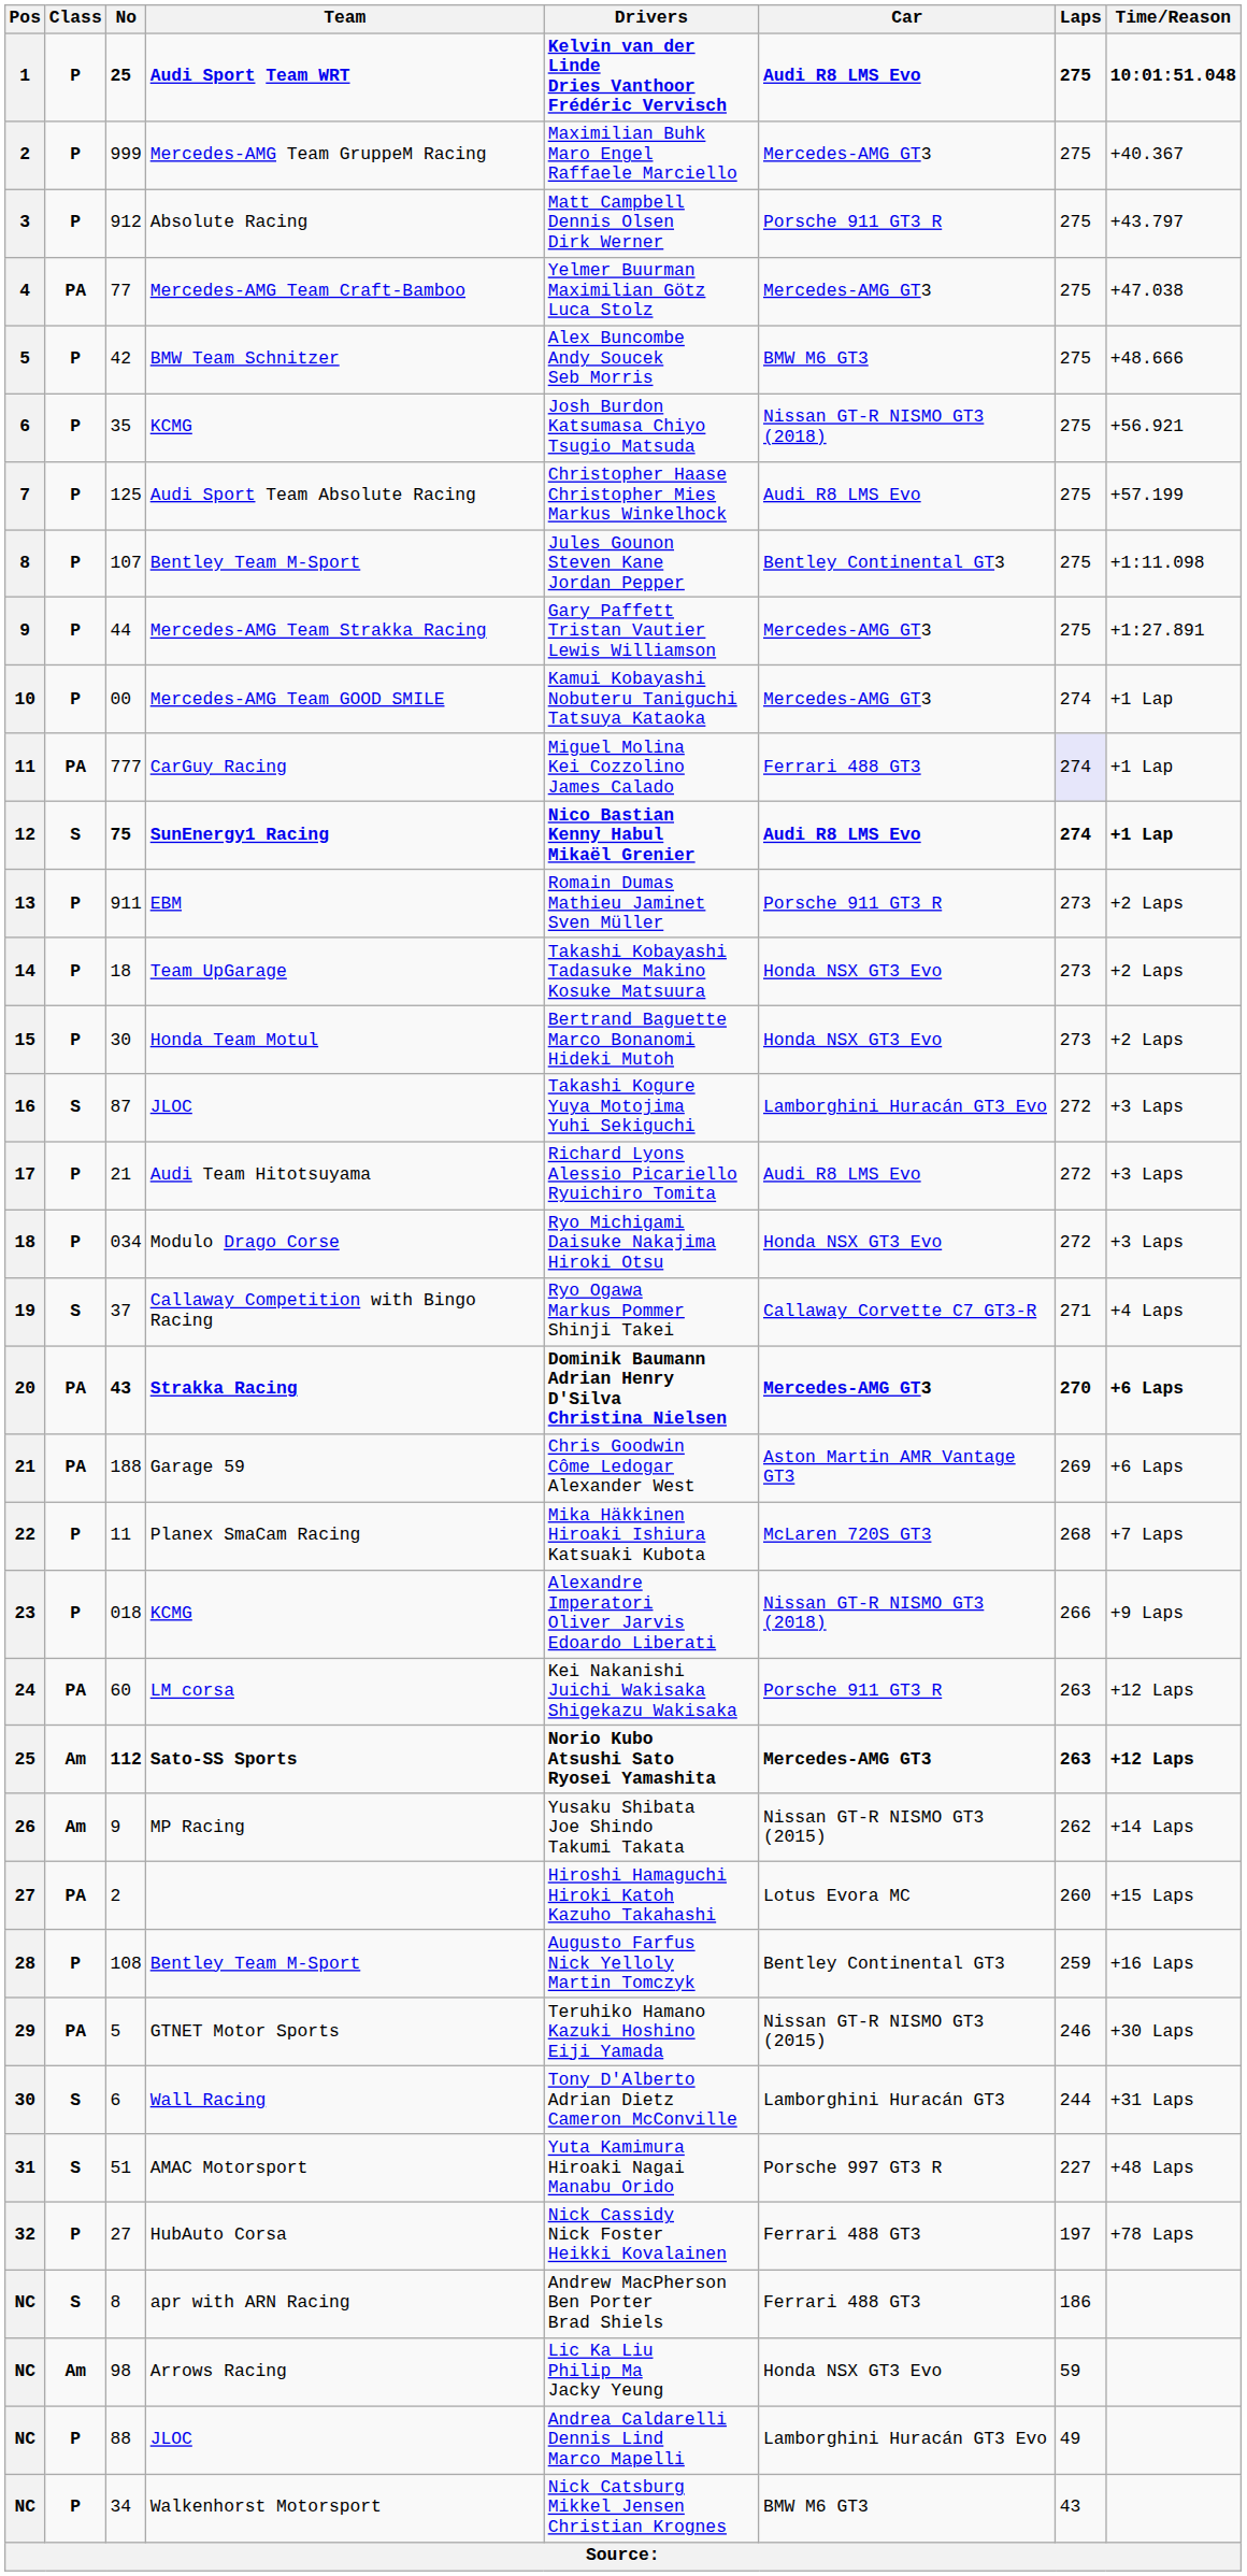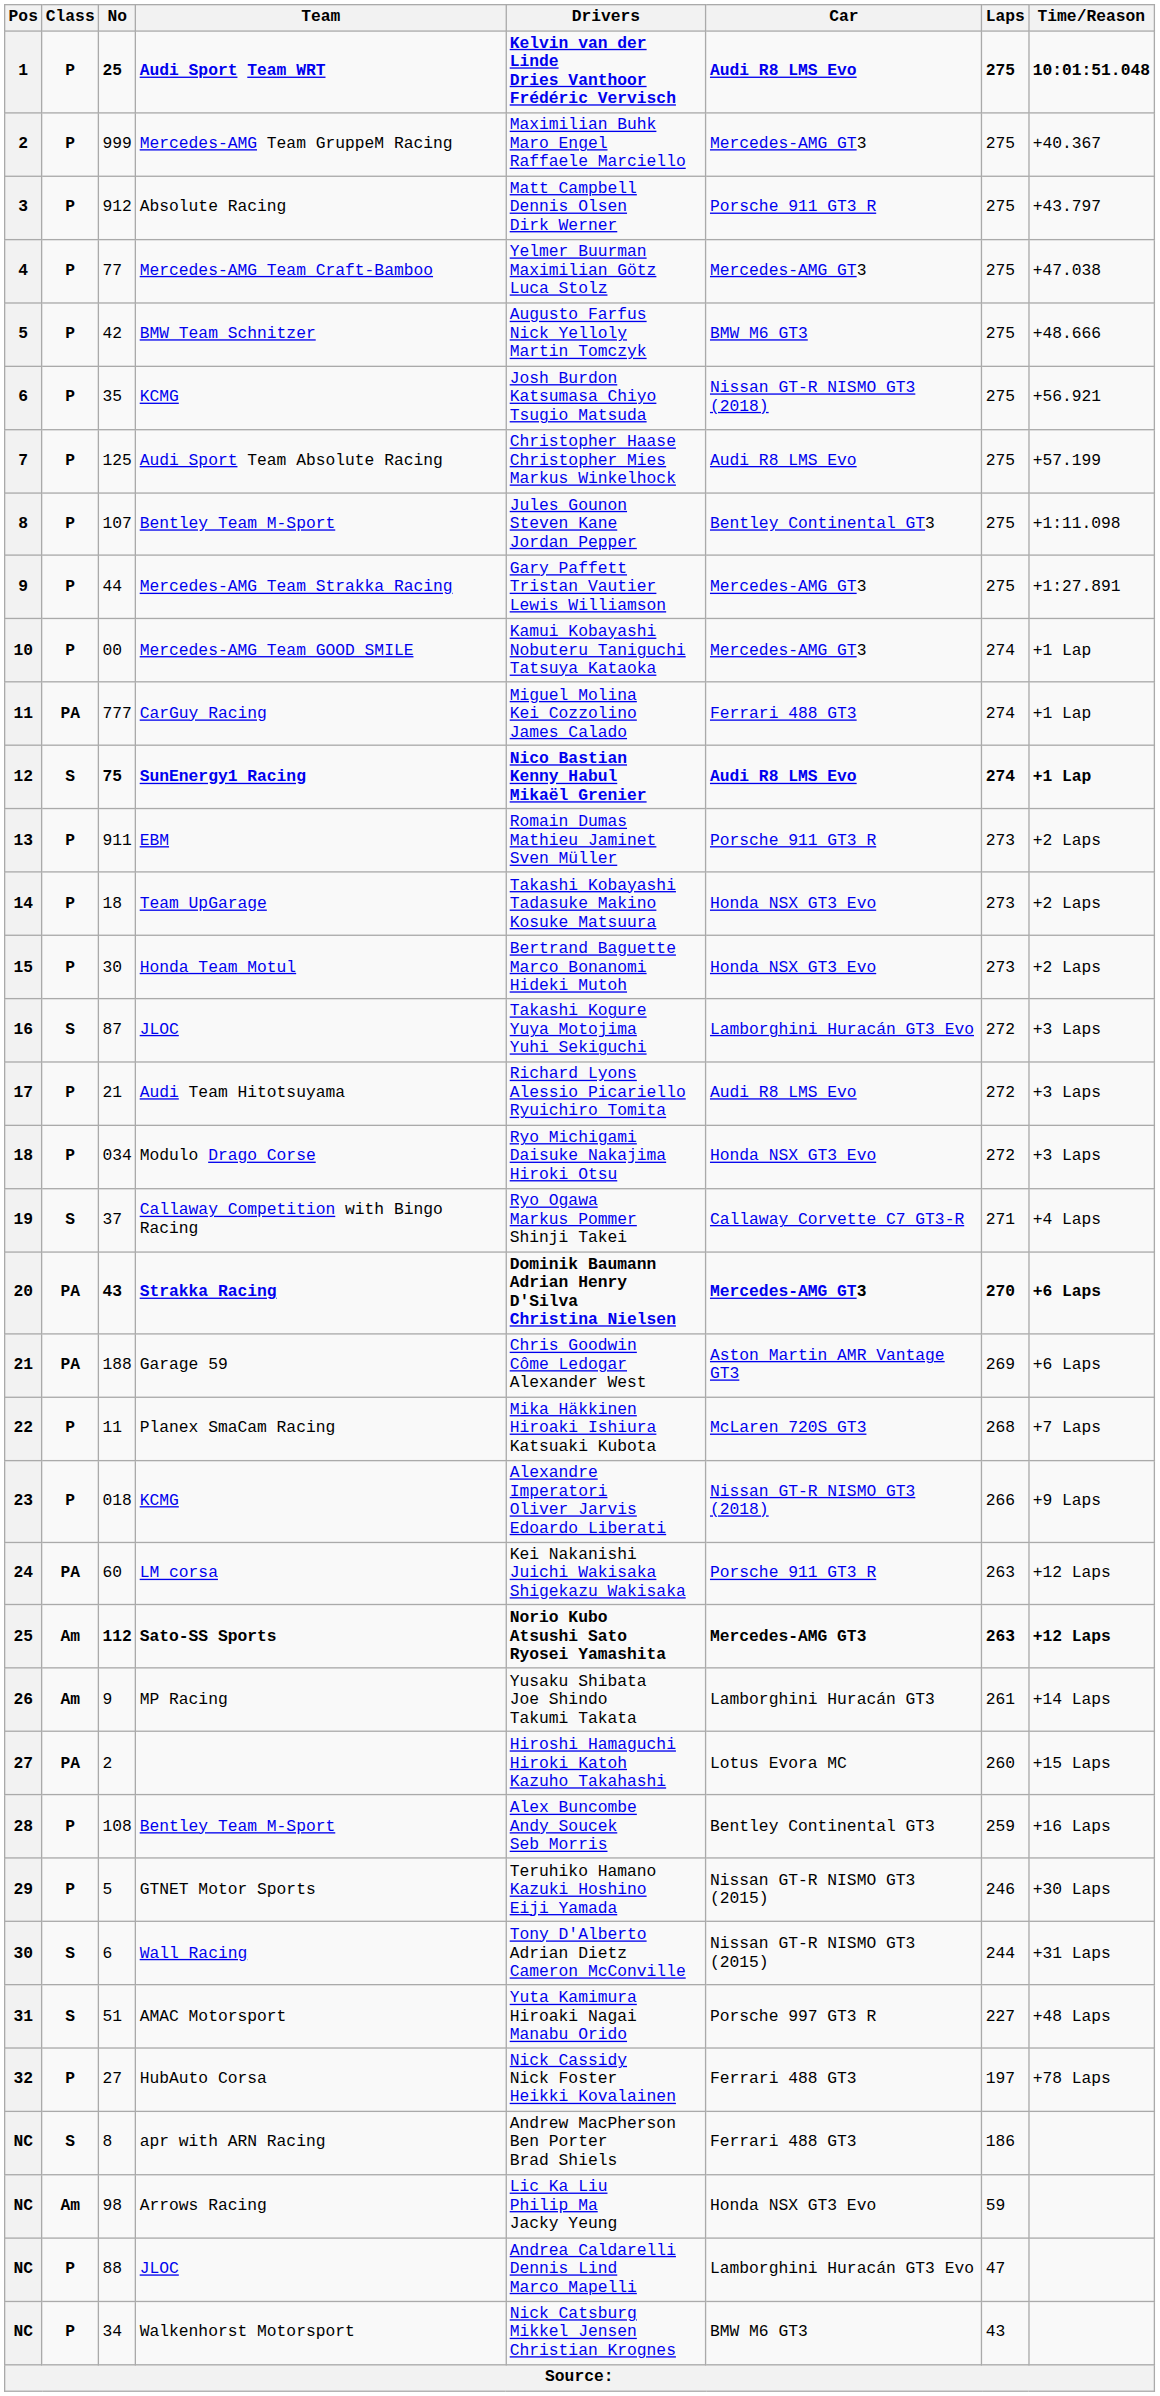Mercedes-AMG Team Craft-Bamboo | Class: PA -> P
BMW Team Schnitzer | Drivers: Alex Buncombe Andy Soucek Seb Morris -> Augusto Farfus Nick Yelloly Martin Tomczyk
CarGuy Racing | Laps: lavender background -> no background
MP Racing | Car: Nissan GT-R NISMO GT3 (2015) -> Lamborghini Huracán GT3
MP Racing | Laps: 262 -> 261
108 / Bentley Team M-Sport | Drivers: Augusto Farfus Nick Yelloly Martin Tomczyk -> Alex Buncombe Andy Soucek Seb Morris
GTNET Motor Sports | Class: PA -> P
Wall Racing | Car: Lamborghini Huracán GT3 -> Nissan GT-R NISMO GT3 (2015)
88 / JLOC | Laps: 49 -> 47
